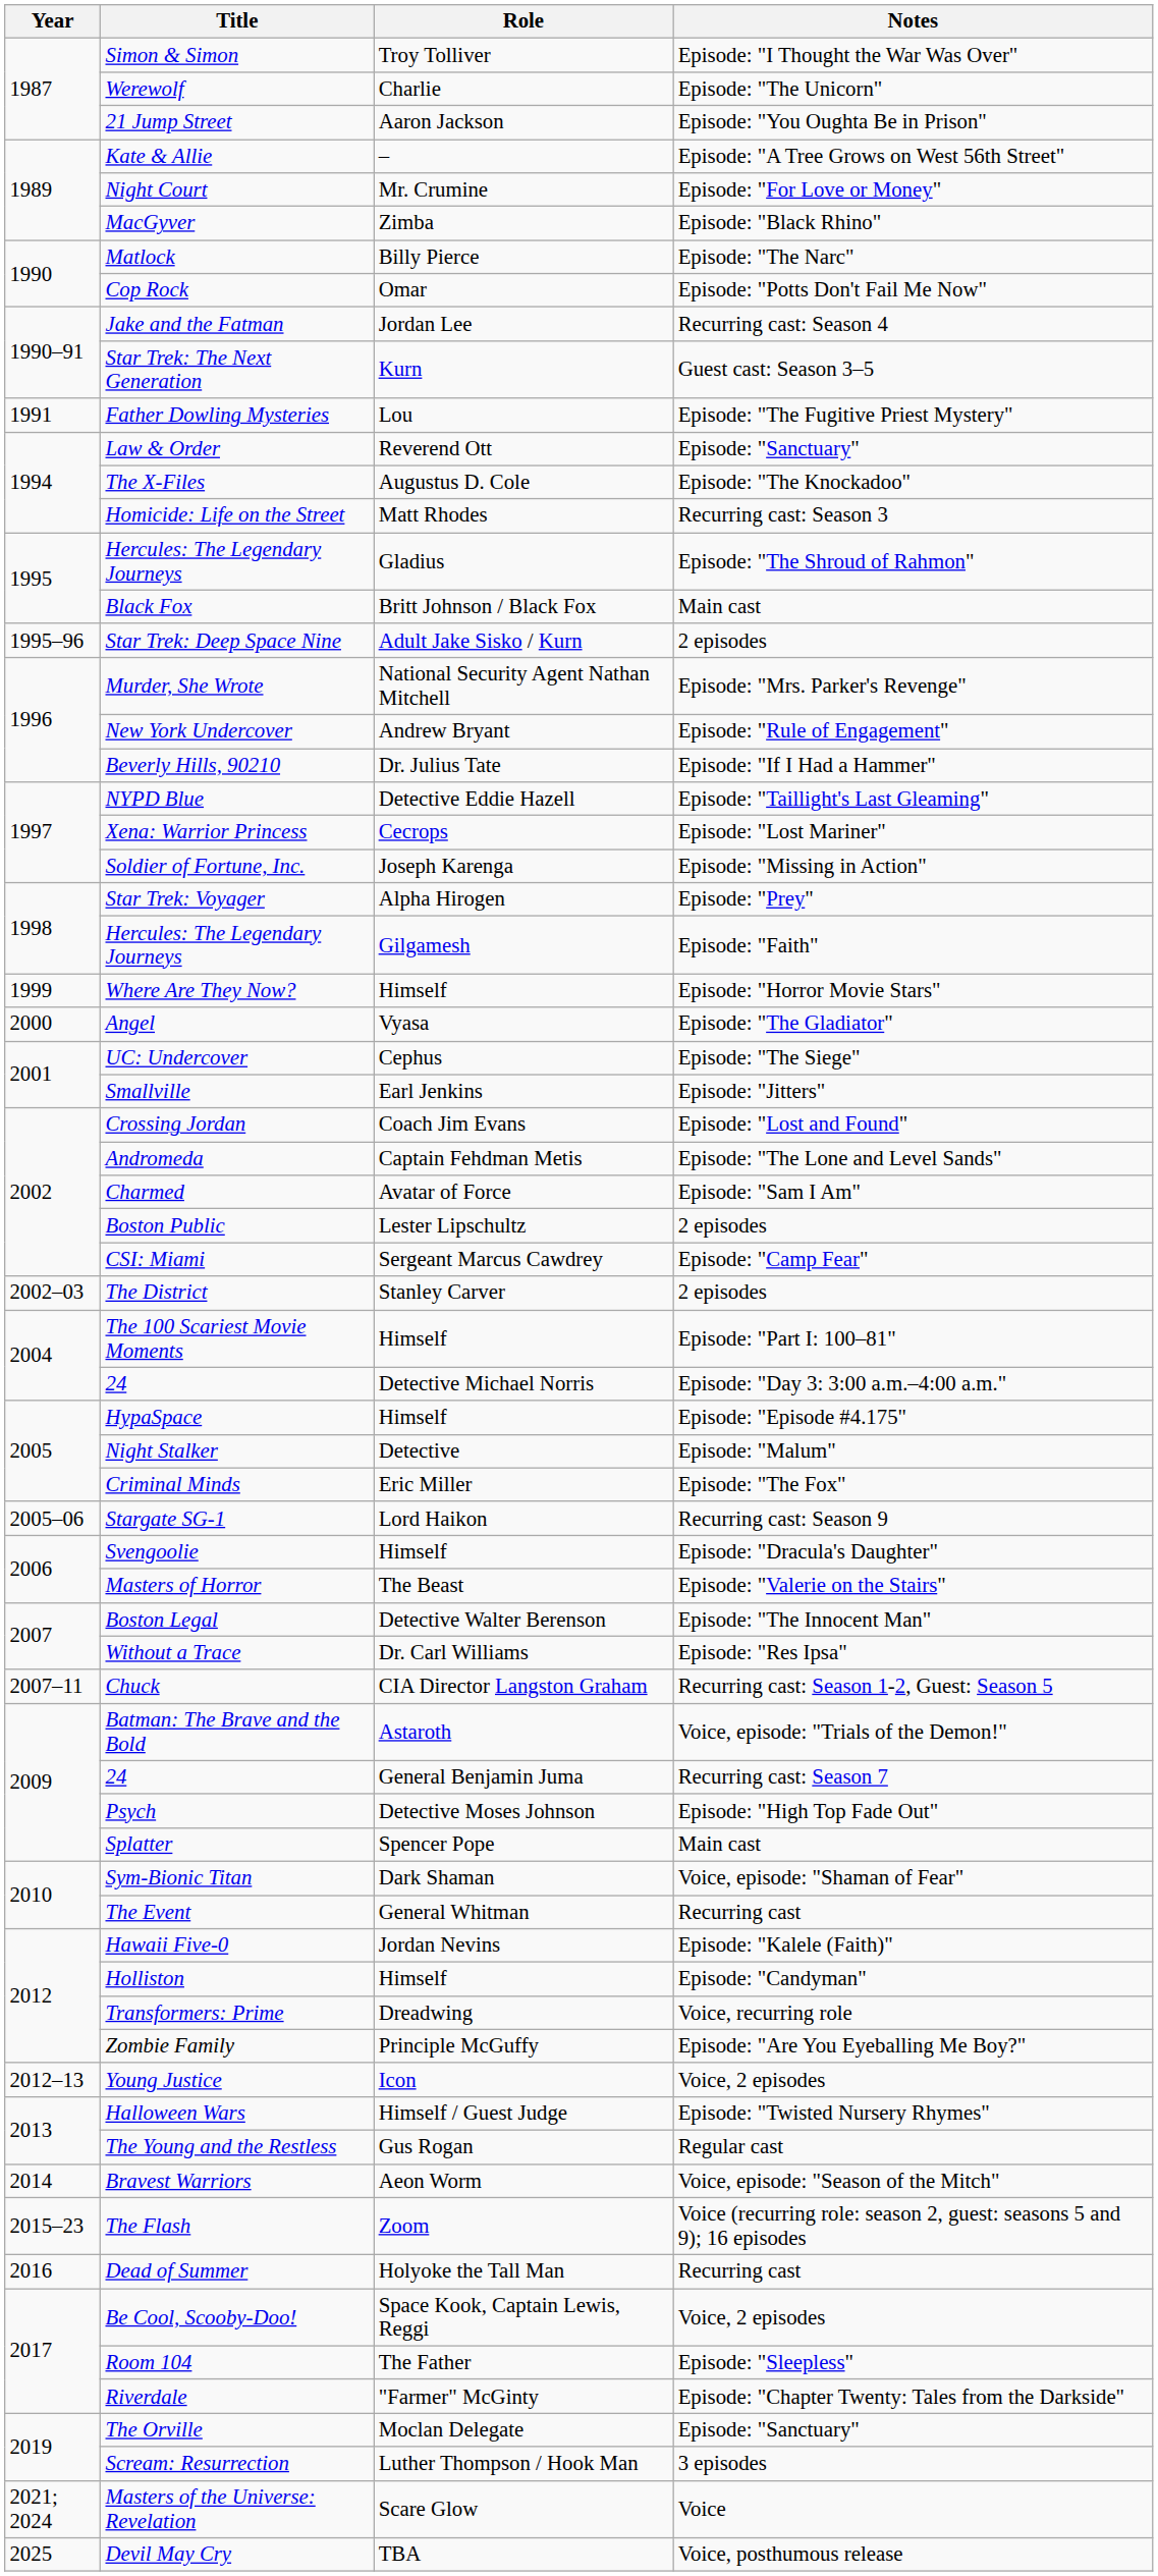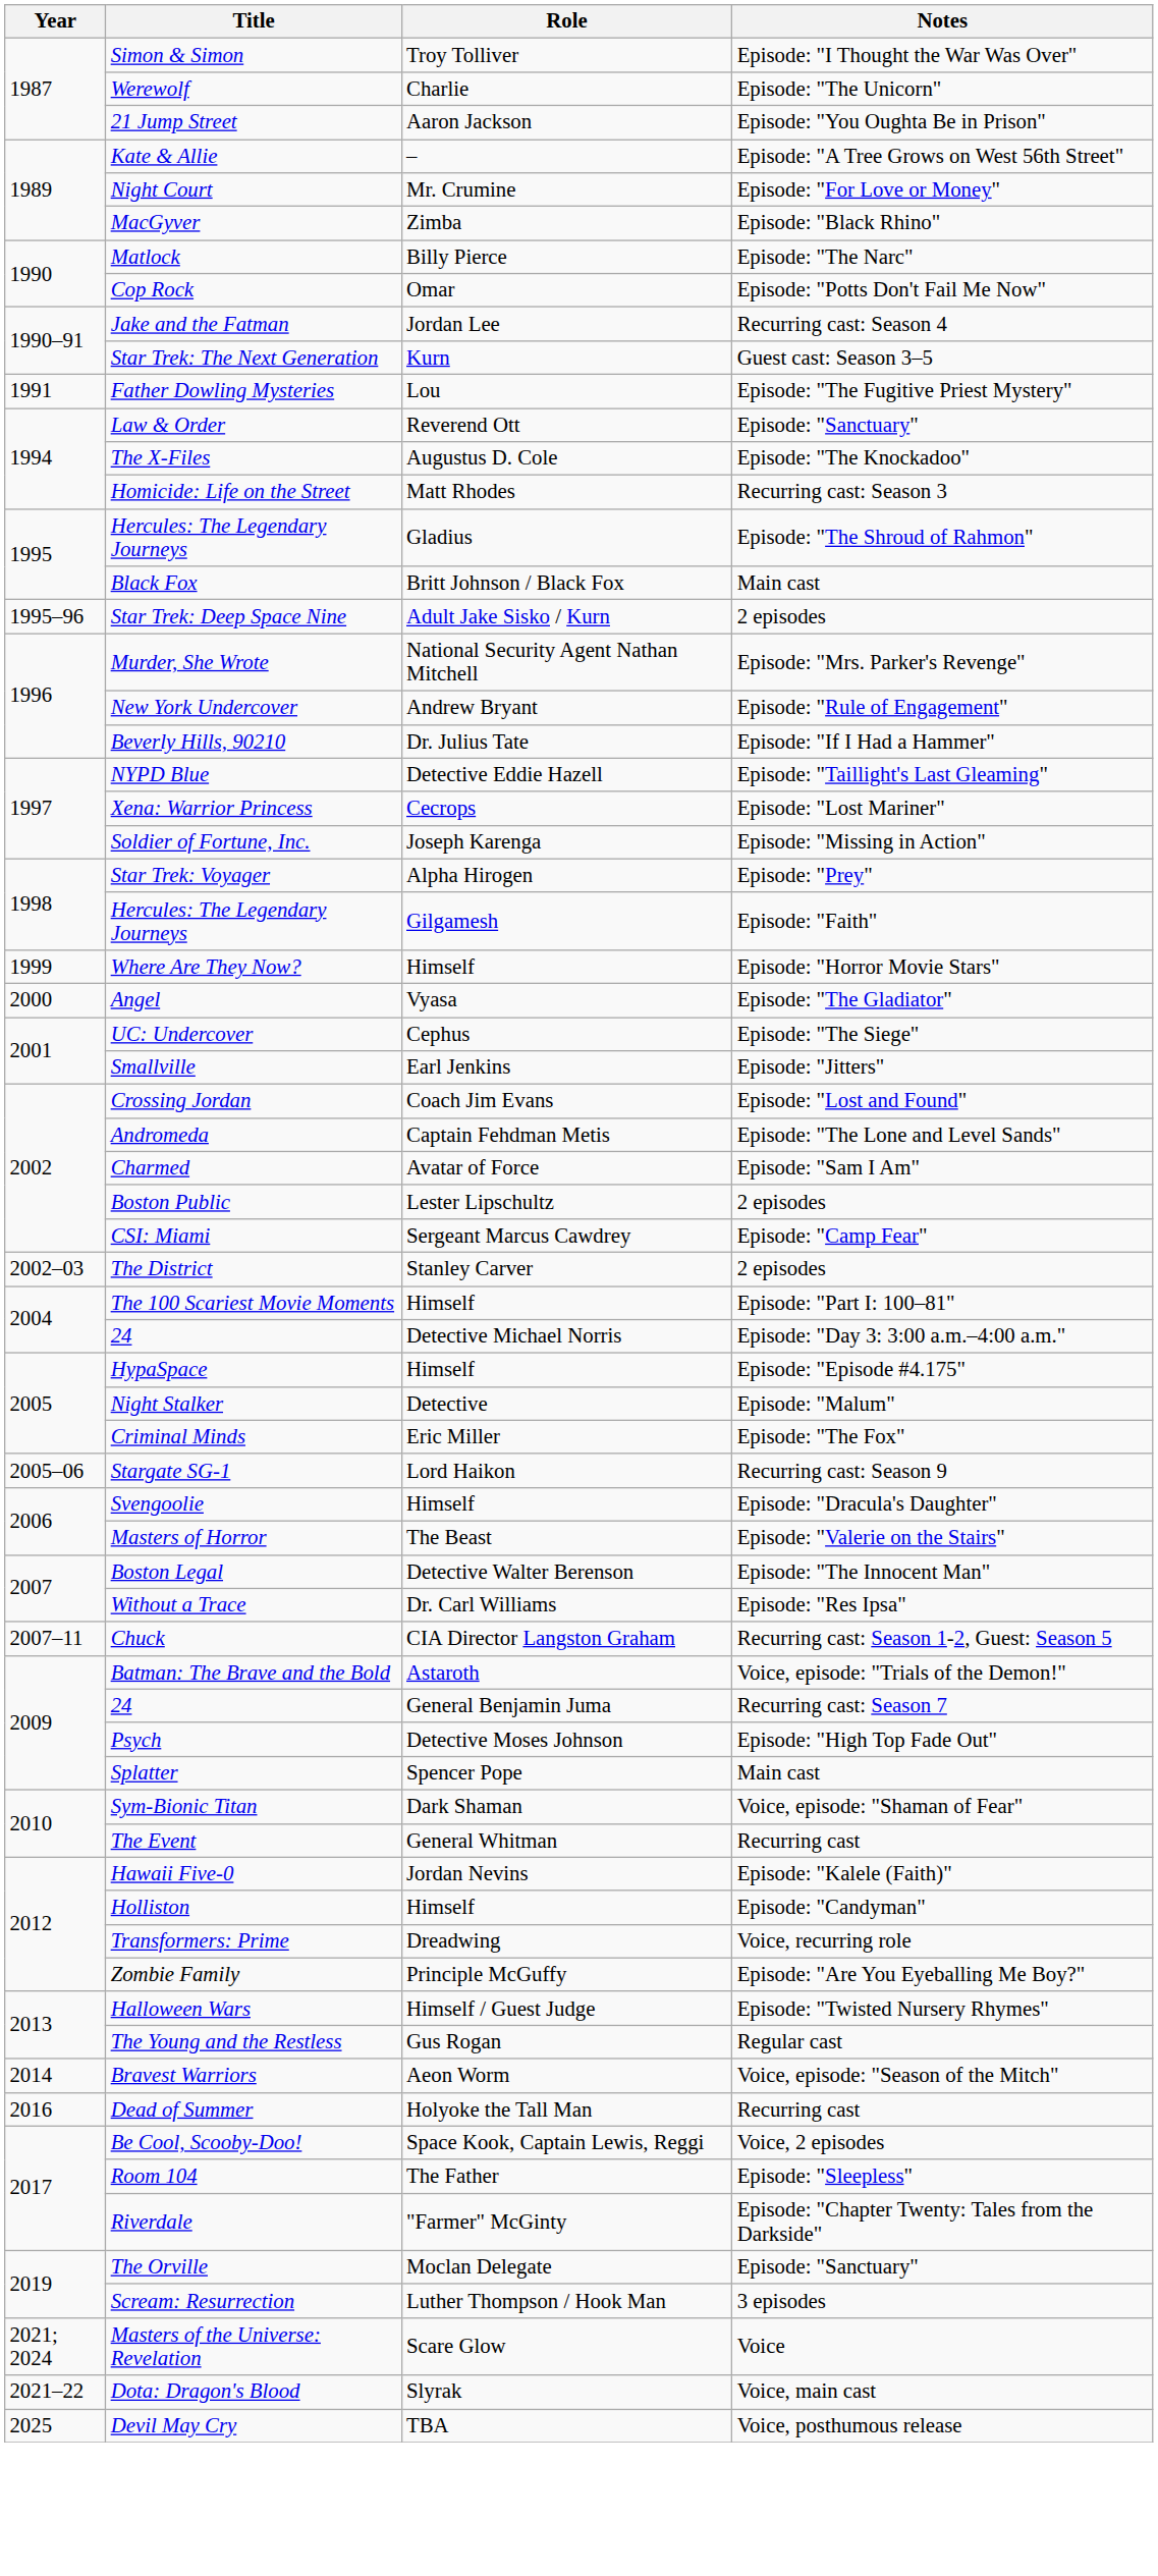- row: 2012–13 | Young Justice | Icon | Voice, 2 episodes
- row: 2015–23 | The Flash | Zoom | Voice (recurring role: season 2, guest: seasons 5 and 9); 16 episodes
+ row: 2021–22 | Dota: Dragon's Blood | Slyrak | Voice, main cast
